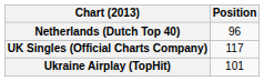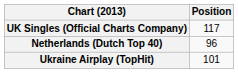rows swapped: Netherlands (Dutch Top 40) <-> UK Singles (Official Charts Company)
